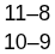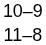rows swapped: 10–9 <-> 11–8
